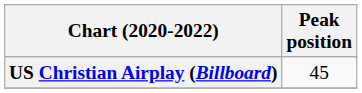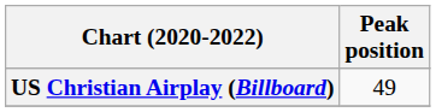US Christian Airplay (Billboard) | Peak position: 45 -> 49
